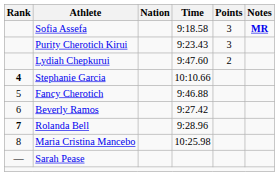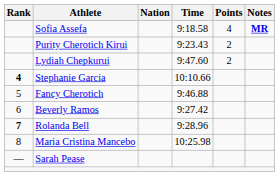Sofia Assefa | Points: 3 -> 4
Purity Cherotich Kirui | Points: 3 -> 2
